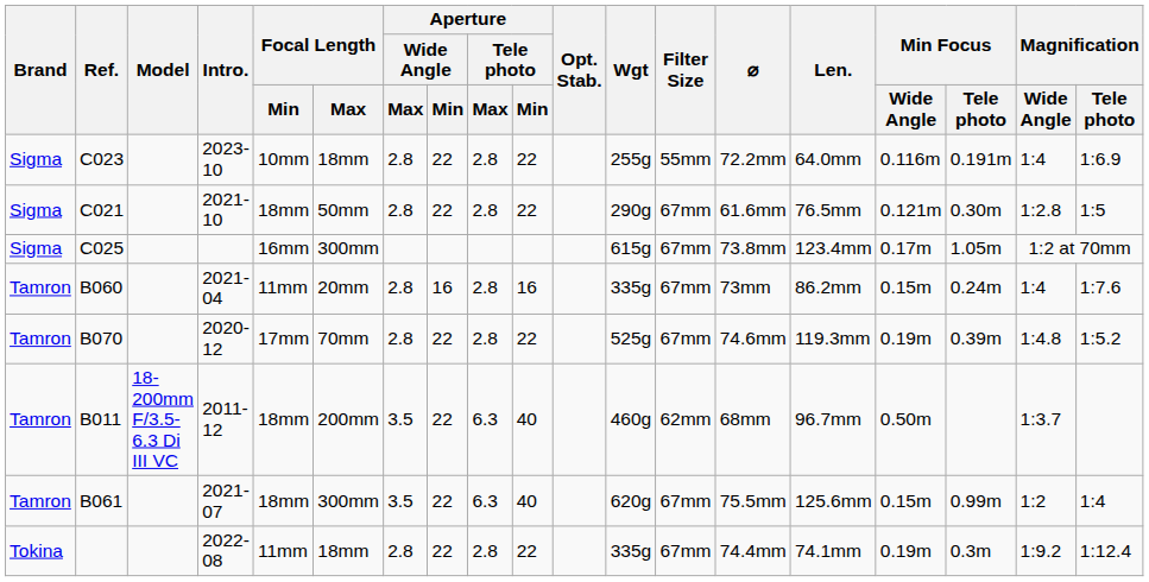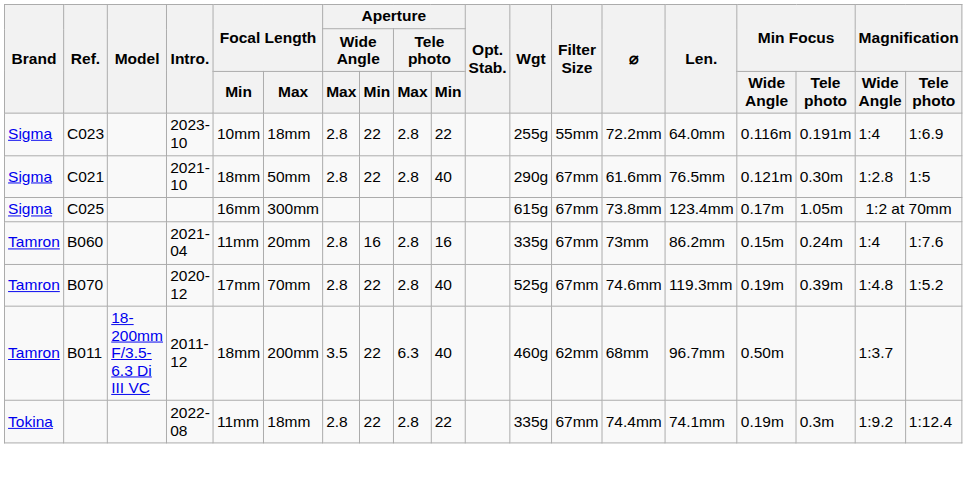C021 | Aperture / Telephoto / Min: 22 -> 40
B070 | Aperture / Telephoto / Min: 22 -> 40
- row: Tamron | B061 | 2021-07 | 18mm | 300mm | 3.5 | 22 | 6.3 | 40 | 620g | 67mm | 75.5mm | 125.6mm | 0.15m | 0.99m | 1:2 | 1:4
